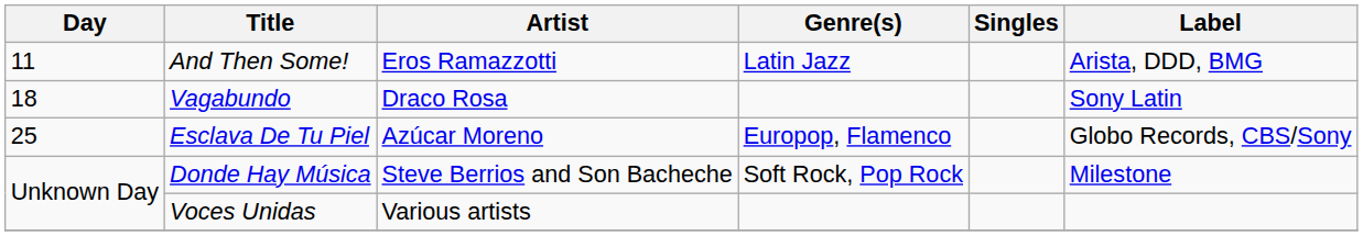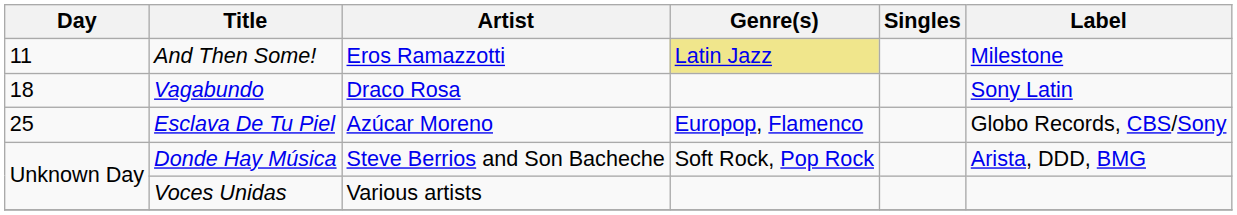And Then Some! | Genre(s): no background -> khaki background
And Then Some! | Label: Arista, DDD, BMG -> Milestone
Donde Hay Música | Label: Milestone -> Arista, DDD, BMG
